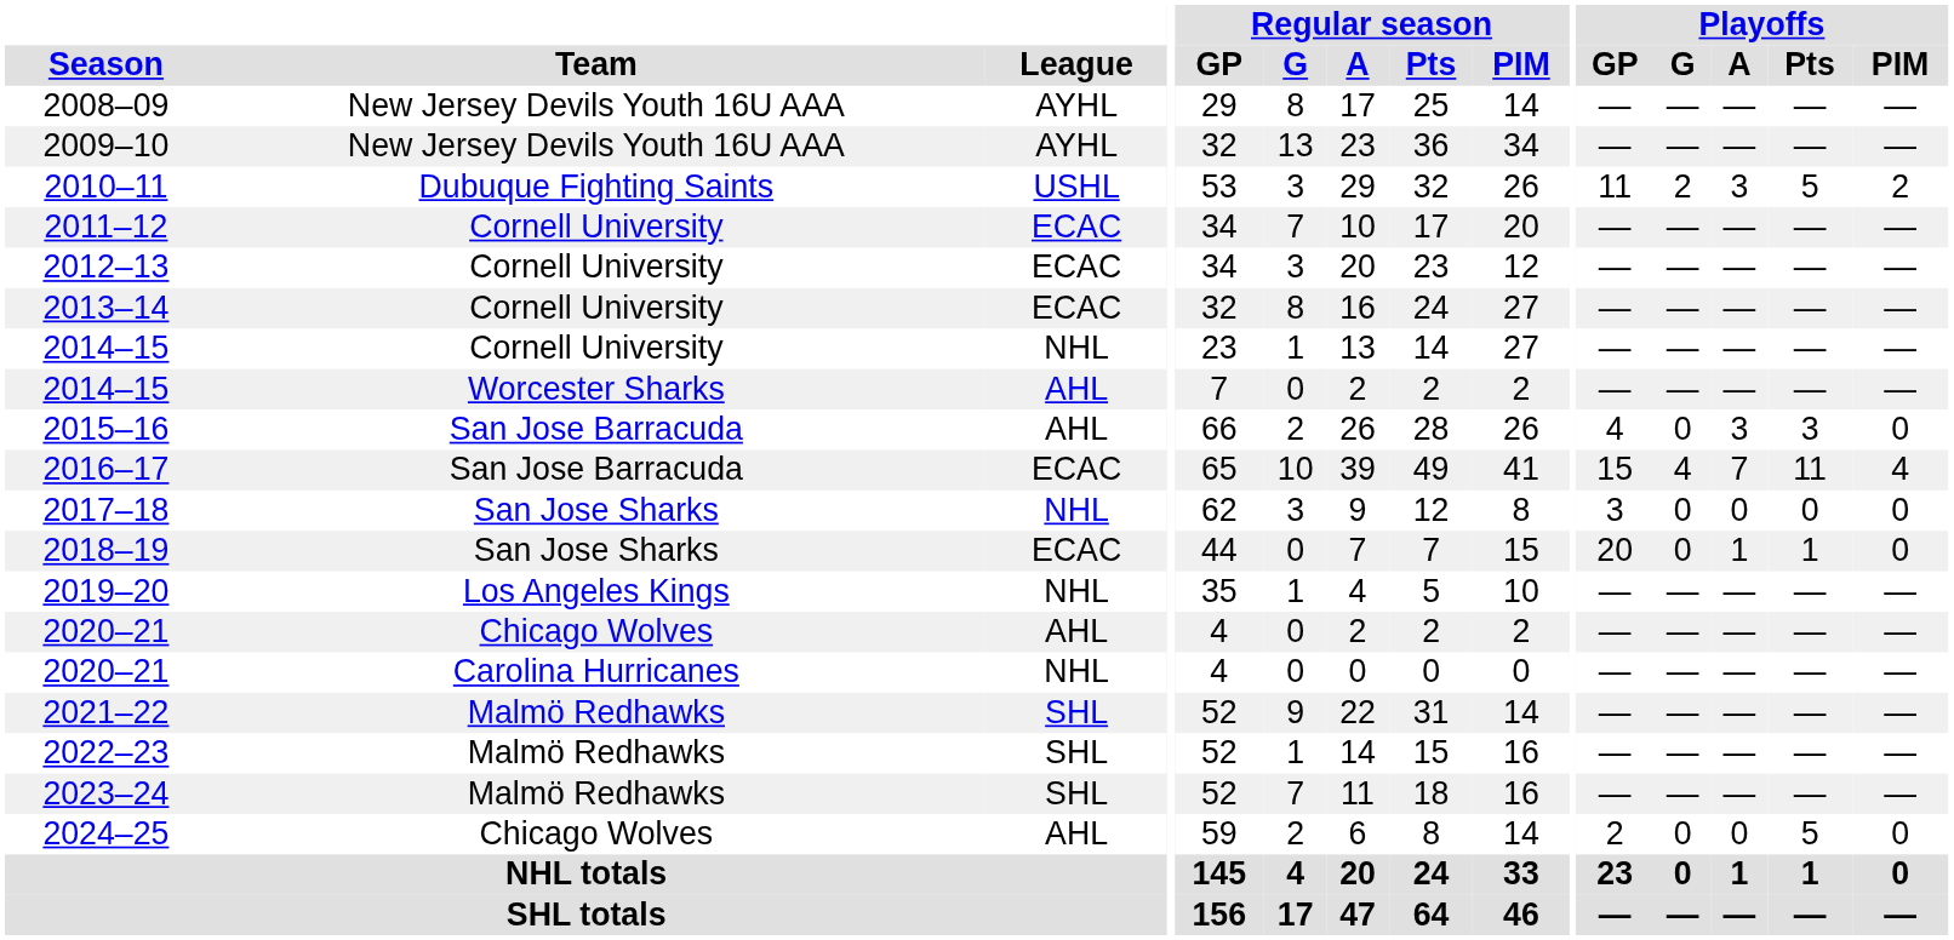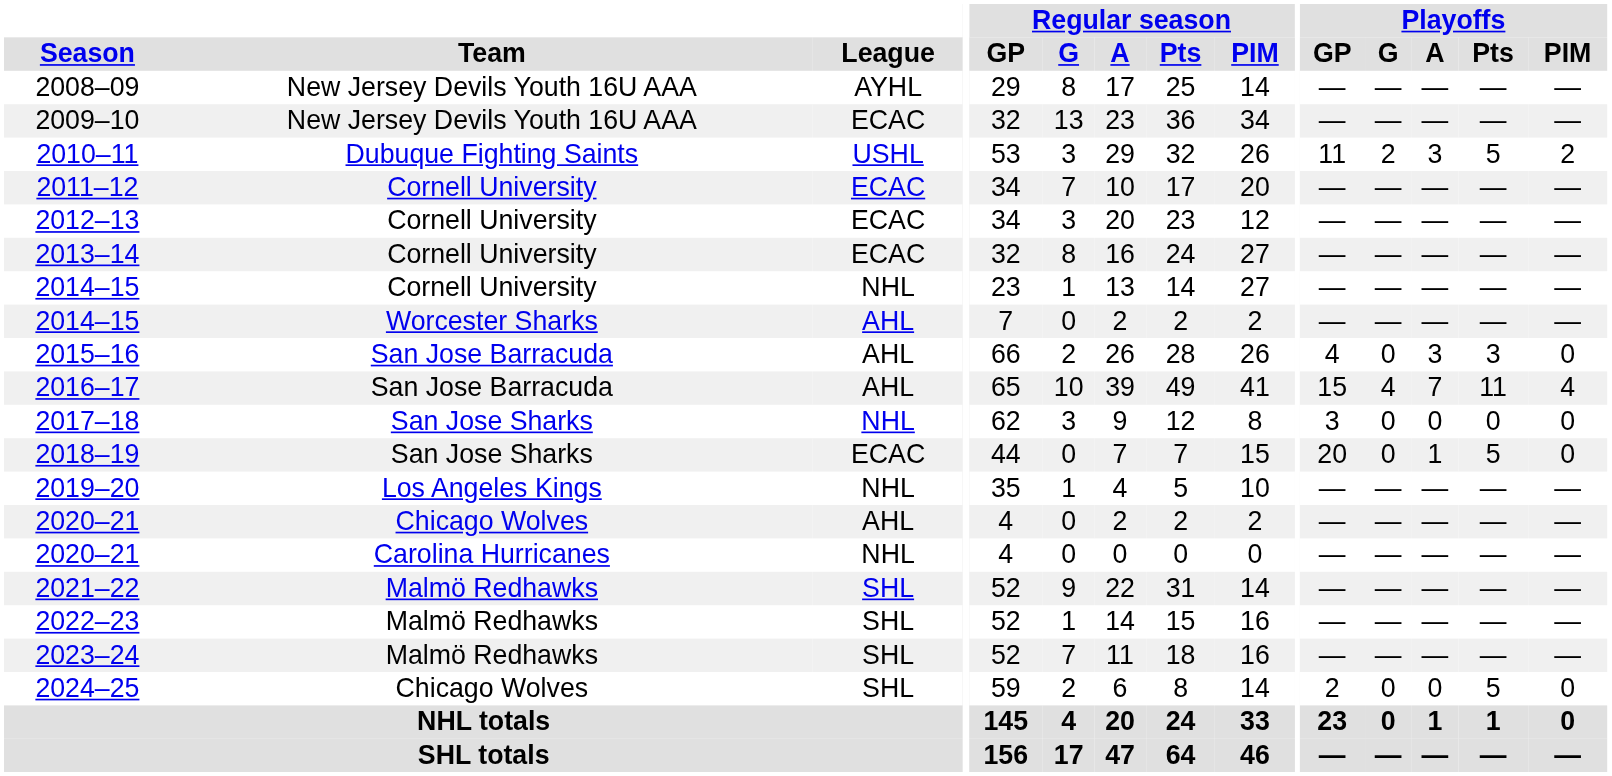2009–10 | League: AYHL -> ECAC
2016–17 | League: ECAC -> AHL
2018–19 | Playoffs / Pts: 1 -> 5
2024–25 | League: AHL -> SHL
